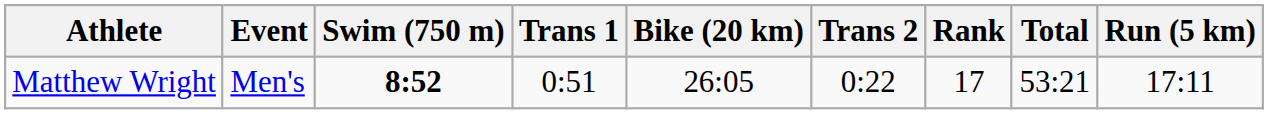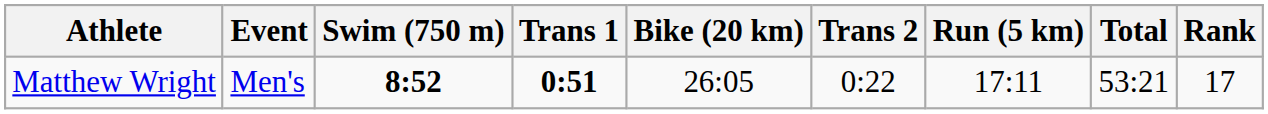columns swapped: Run (5 km) <-> Rank
Matthew Wright | Trans 1: normal -> bold
